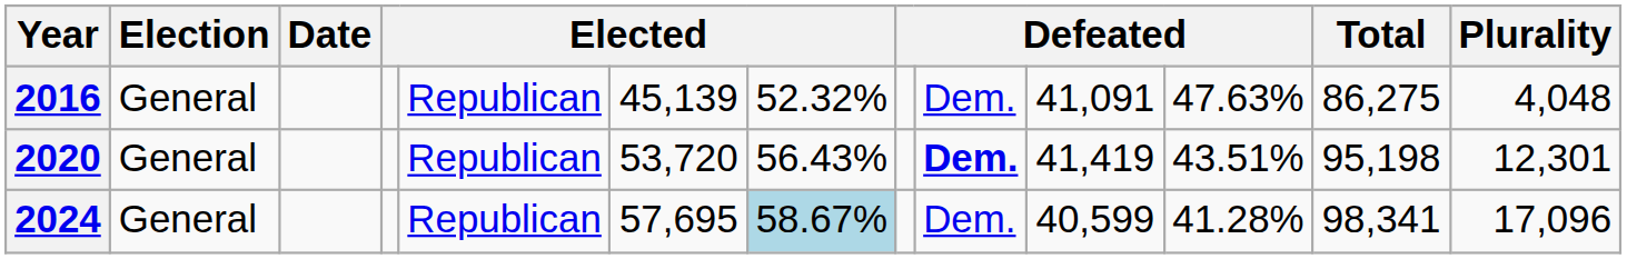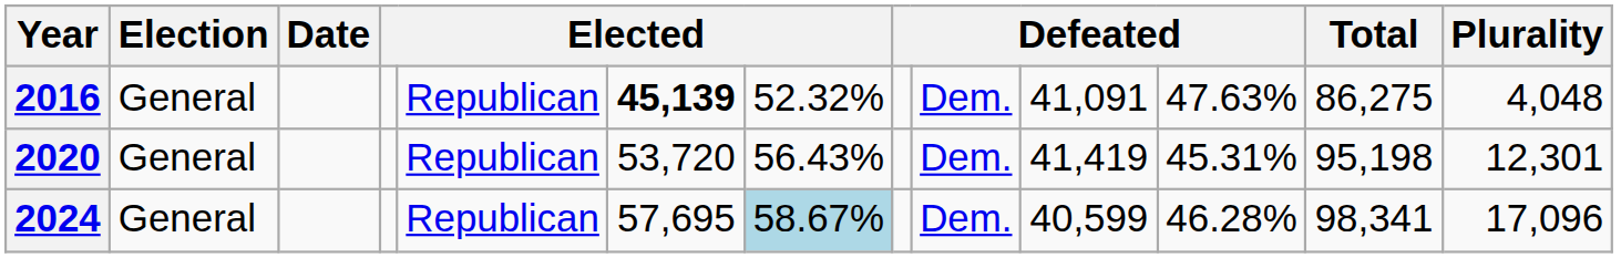2016 | column 6: normal -> bold
2020 | column 9: bold -> normal
2020 | column 11: 43.51% -> 45.31%
2024 | column 11: 41.28% -> 46.28%
